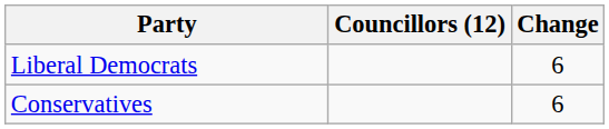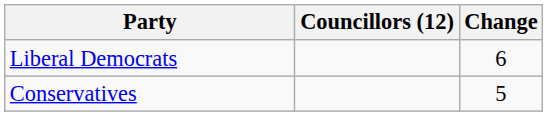Conservatives | Change: 6 -> 5
